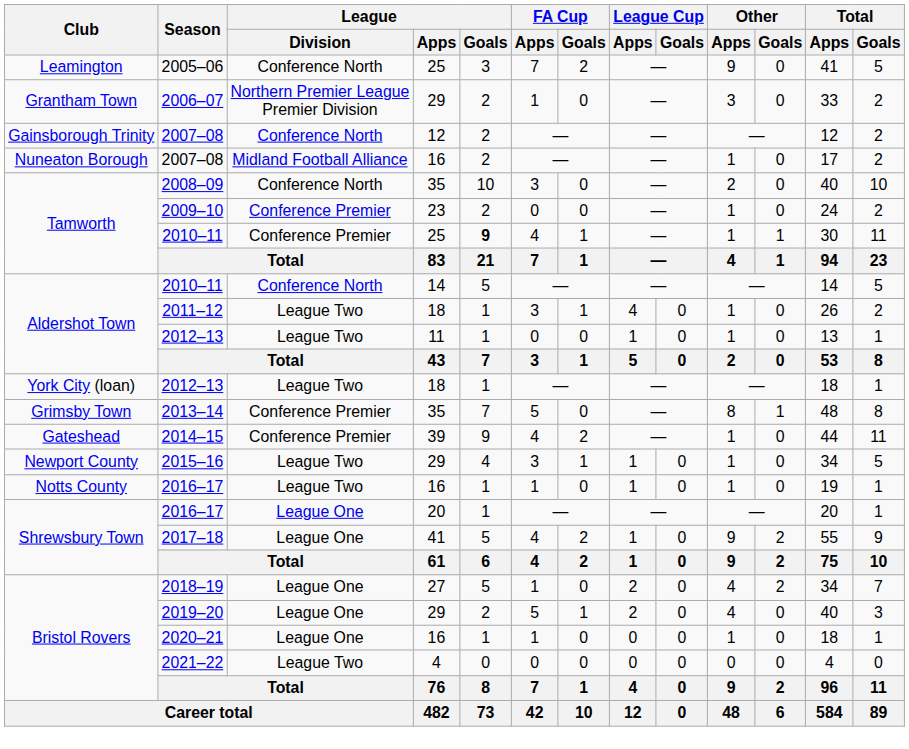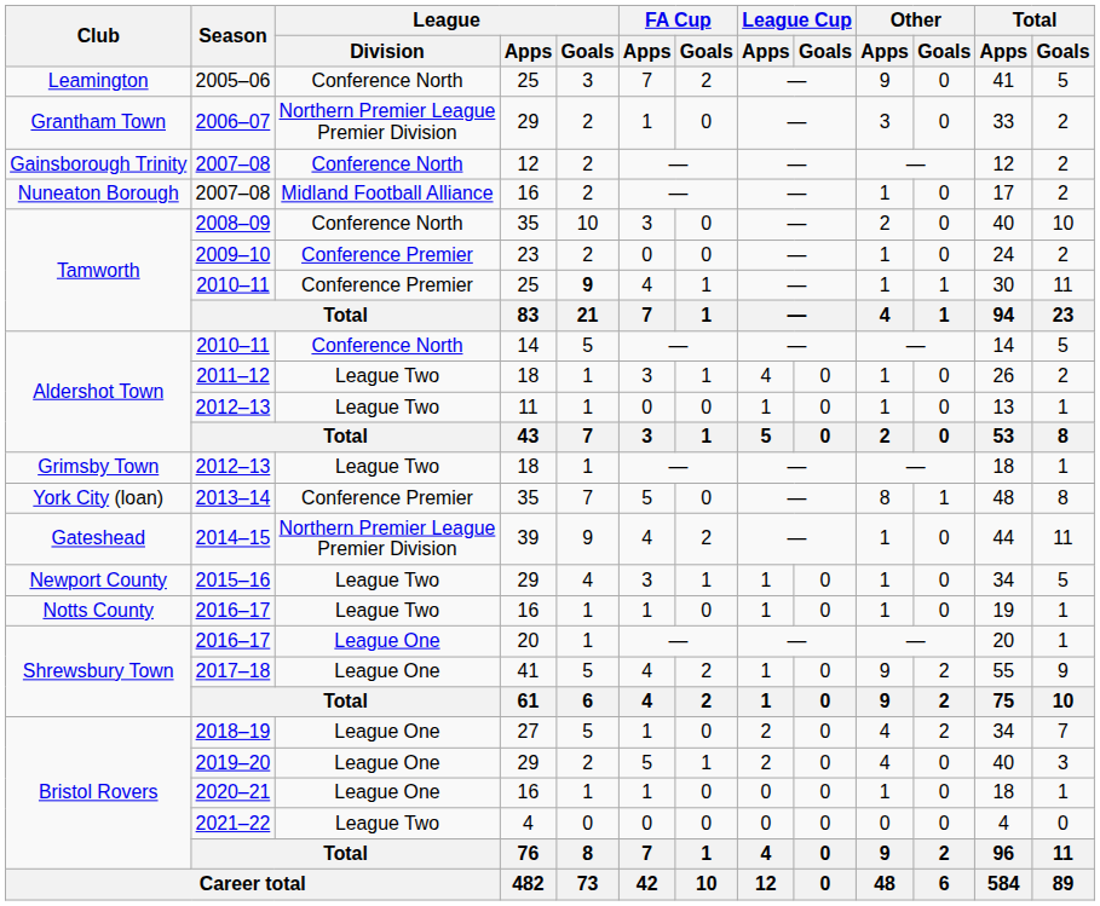2012–13 / 18 | Club: York City (loan) -> Grimsby Town
2013–14 | Club: Grimsby Town -> York City (loan)
2014–15 | League / Division: Conference Premier -> Northern Premier League Premier Division
